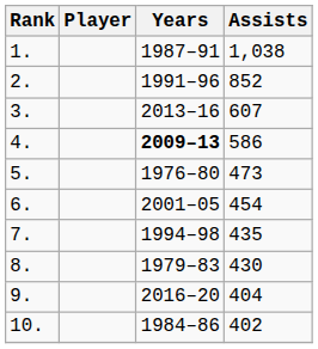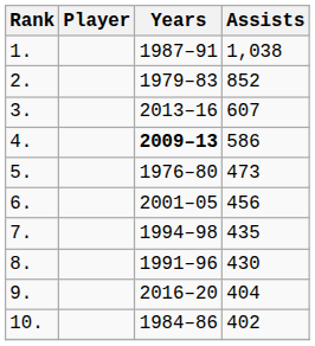2. | Years: 1991–96 -> 1979–83
6. | Assists: 454 -> 456
8. | Years: 1979–83 -> 1991–96
